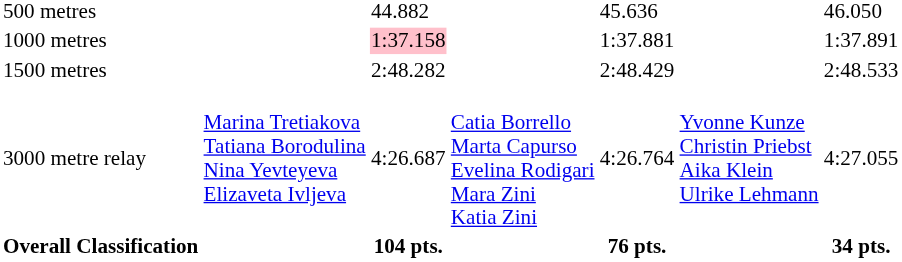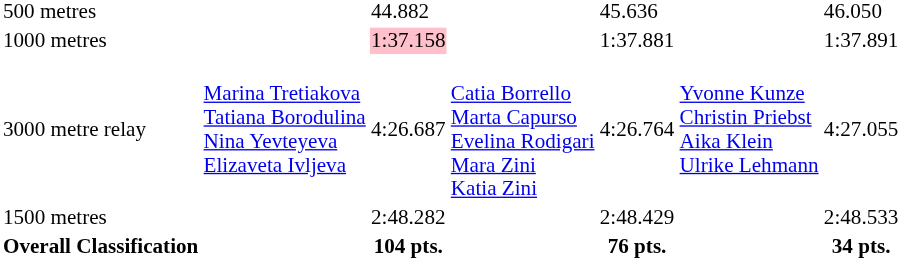rows swapped: 1500 metres <-> 3000 metre relay
